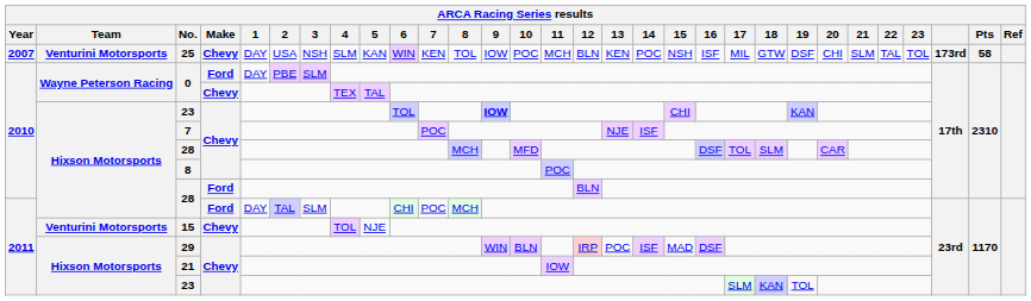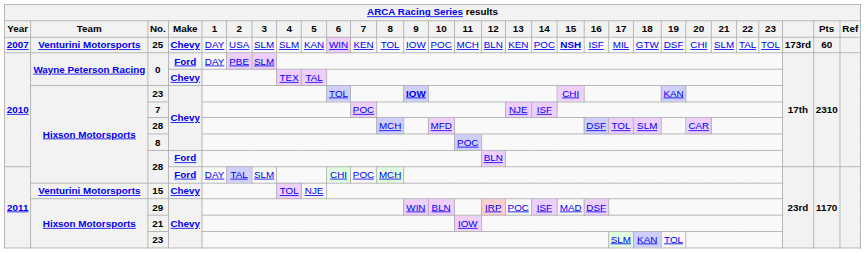25 | 3: NSH -> SLM
25 | 15: normal -> bold
25 | Pts: 58 -> 60
